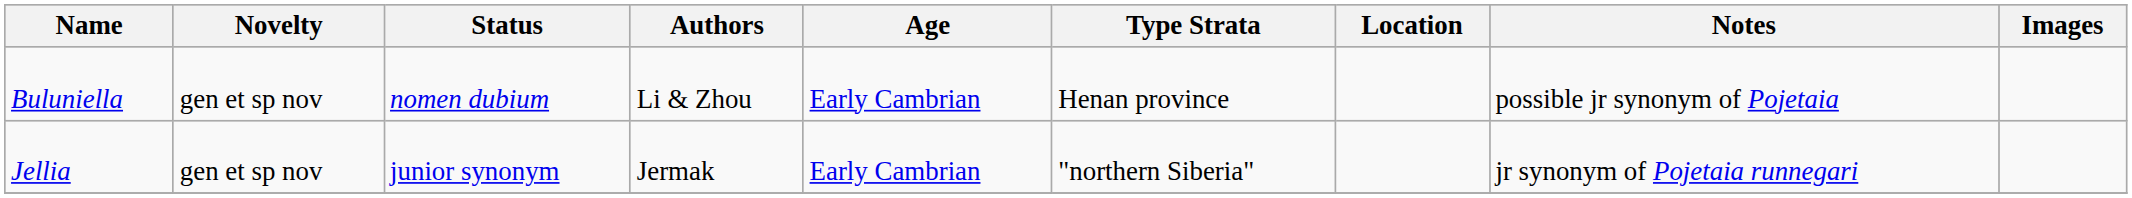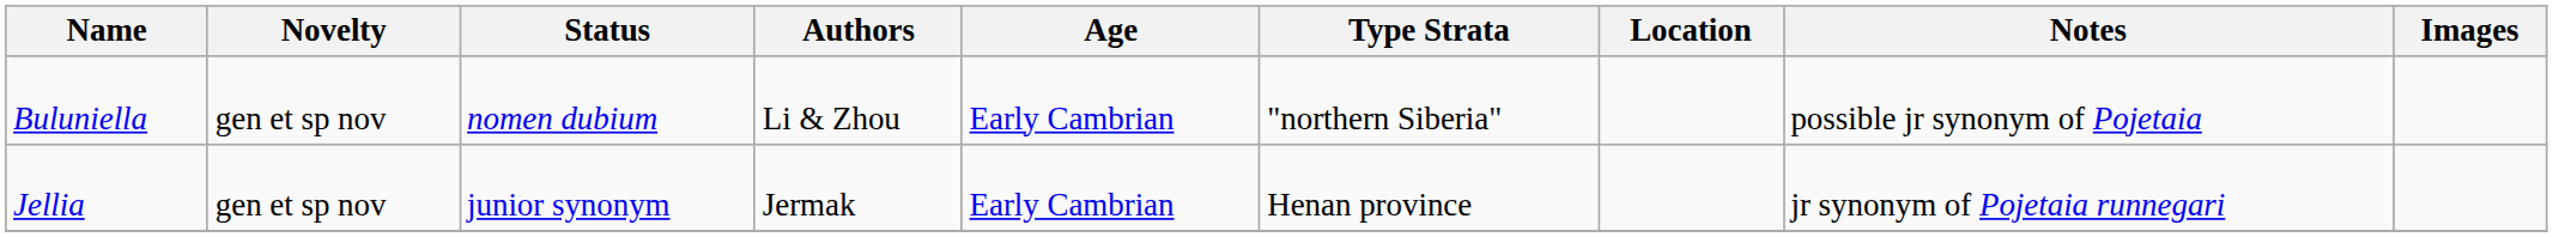Buluniella | Type Strata: Henan province -> "northern Siberia"
Jellia | Type Strata: "northern Siberia" -> Henan province
